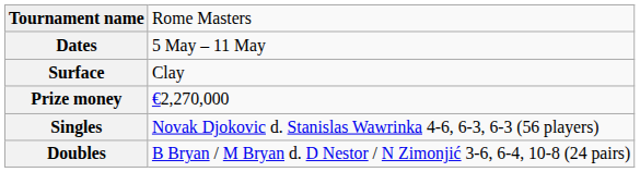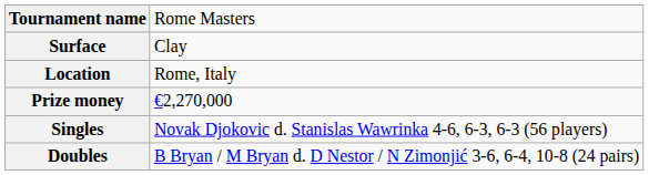- row: Dates | 5 May – 11 May
+ row: Location | Rome, Italy
